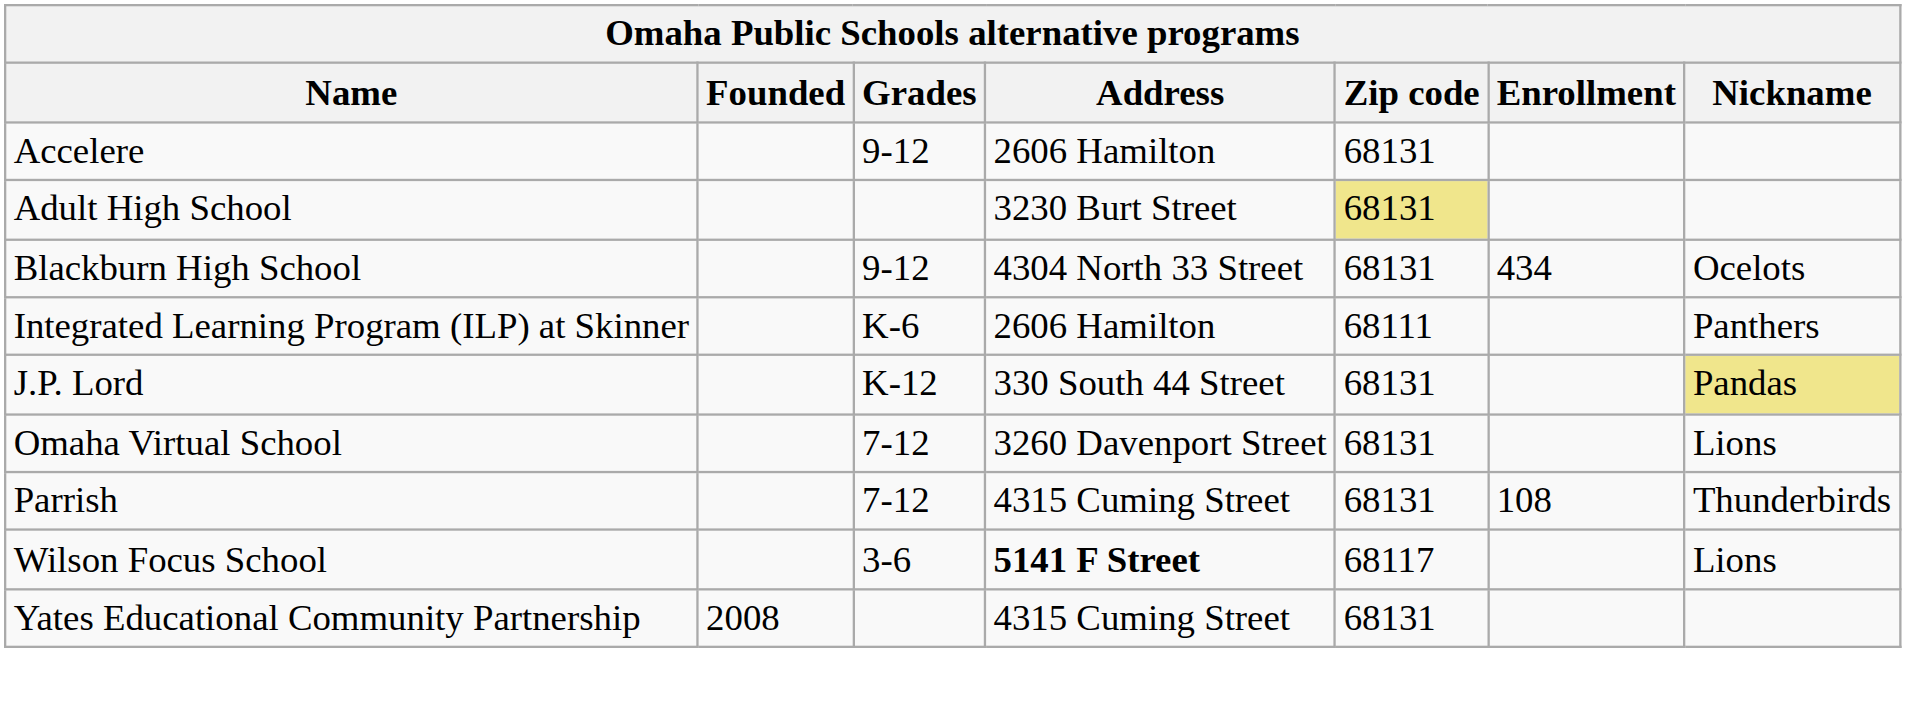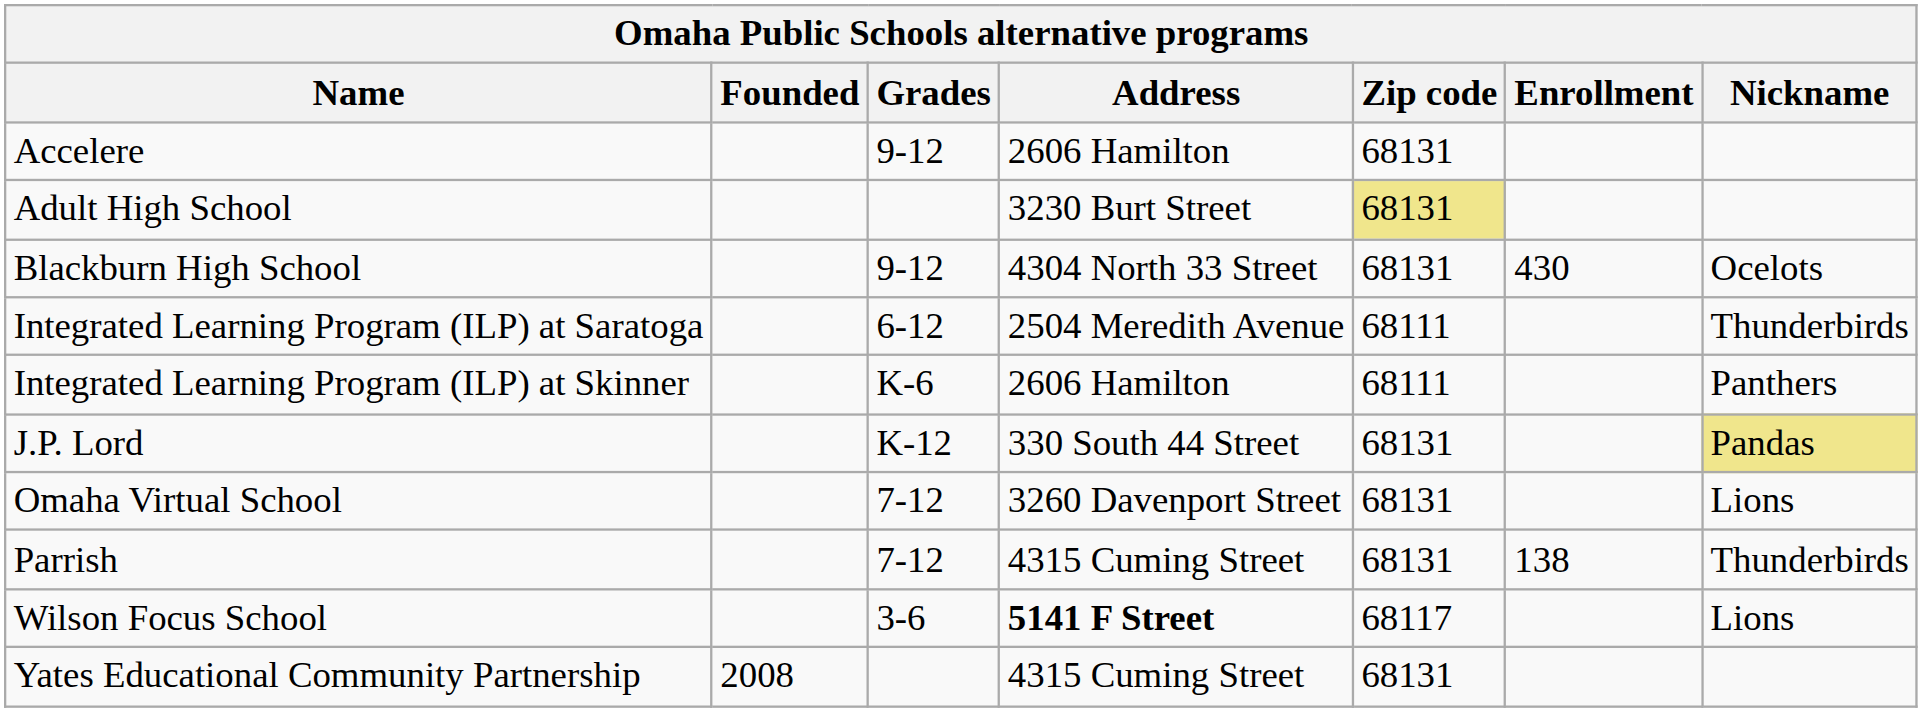Blackburn High School | Enrollment: 434 -> 430
+ row: Integrated Learning Program (ILP) at Saratoga | 6-12 | 2504 Meredith Avenue | 68111 | Thunderbirds
Parrish | Enrollment: 108 -> 138
